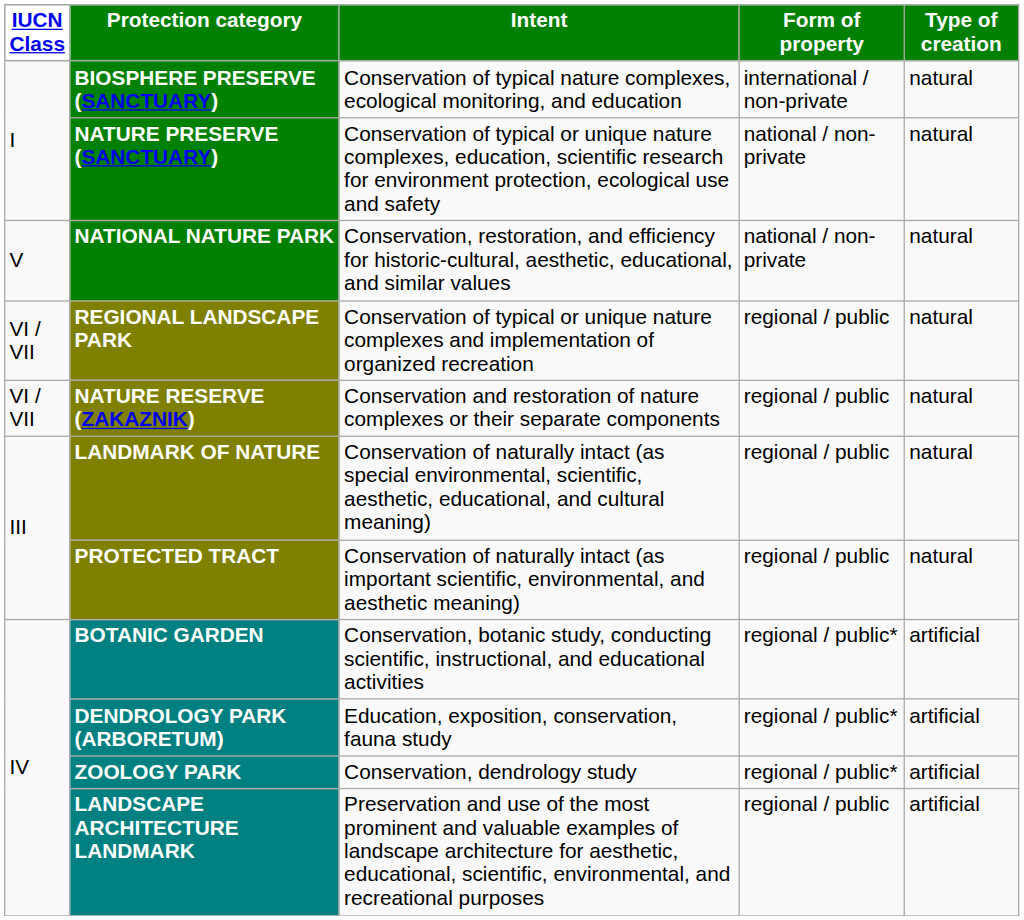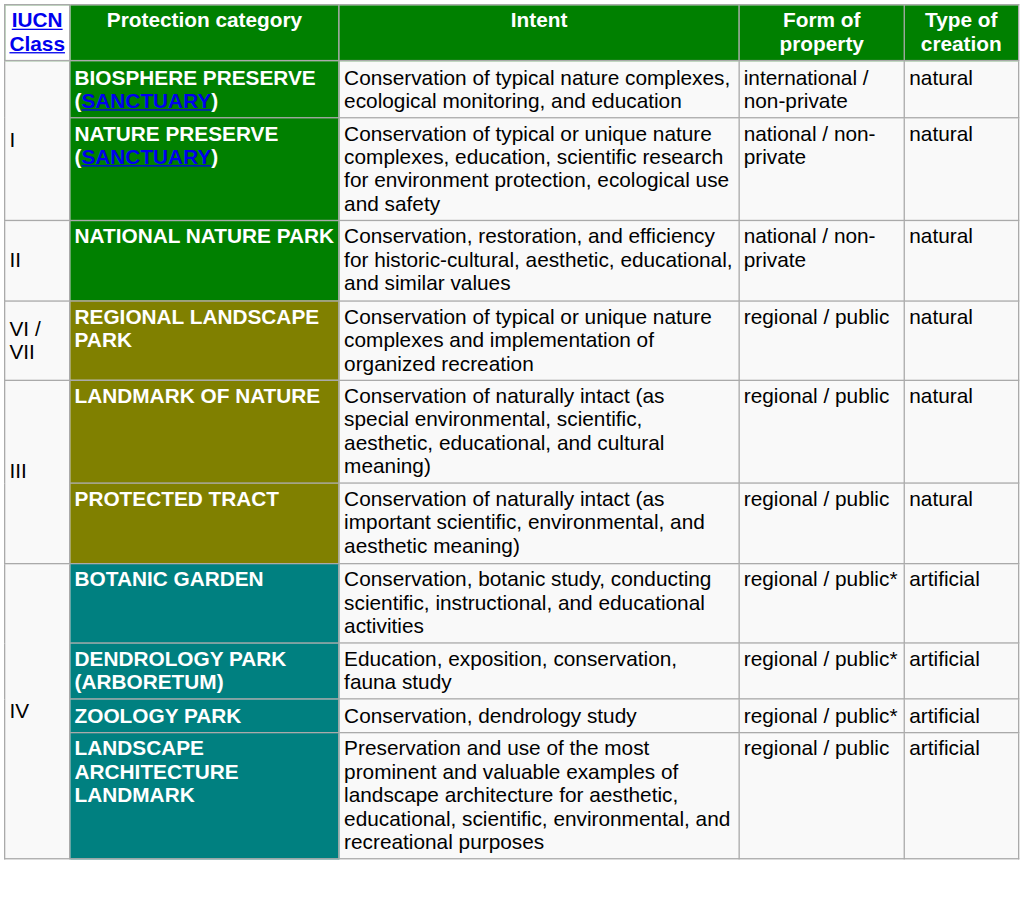NATIONAL NATURE PARK | column 1: V -> II
- row: VI / VII | NATURE RESERVE (ZAKAZNIK) | Conservation and restoration of nature complexes or their separate components | regional / public | natural
